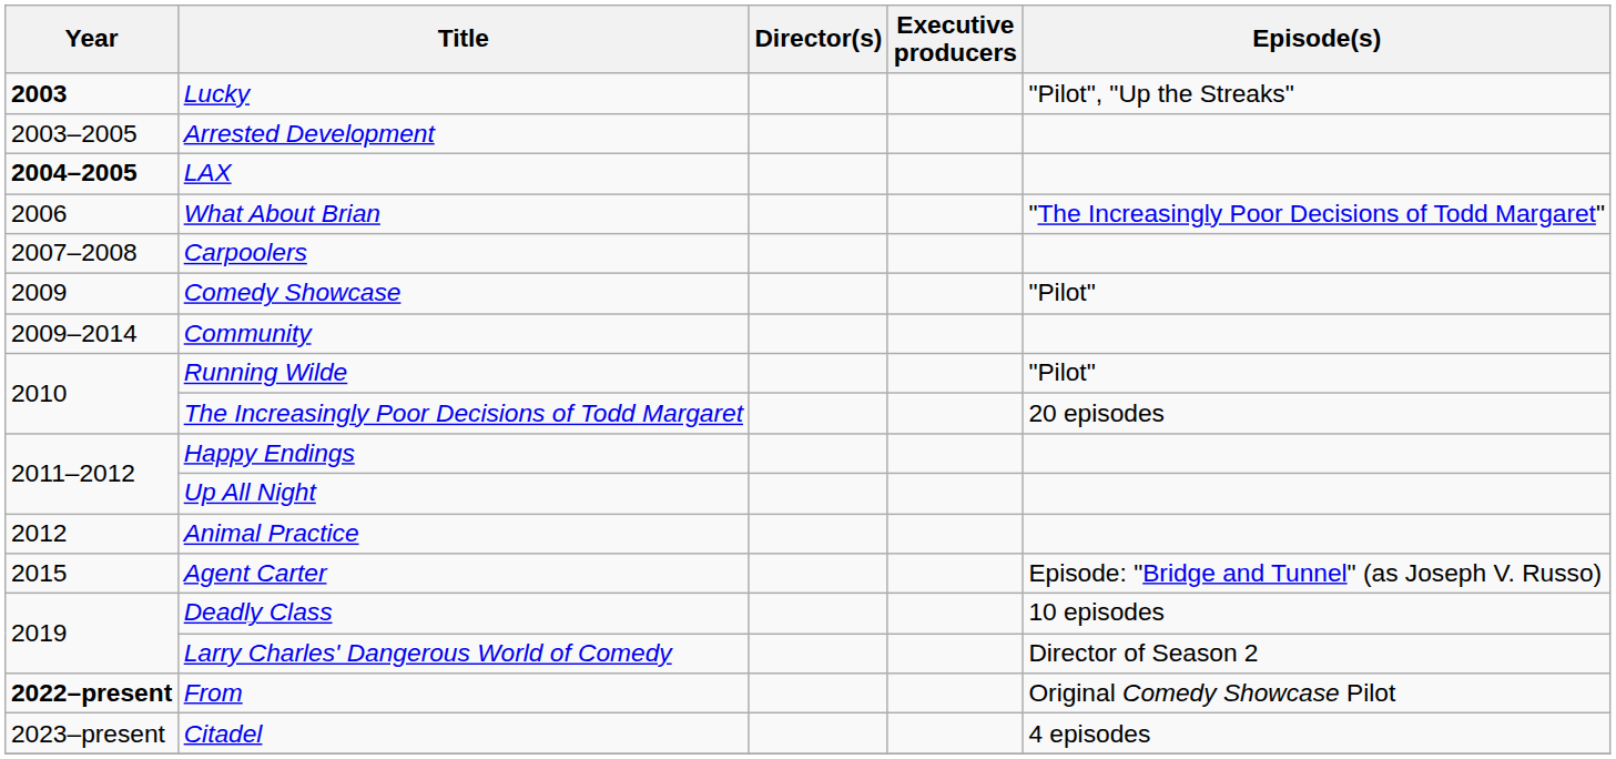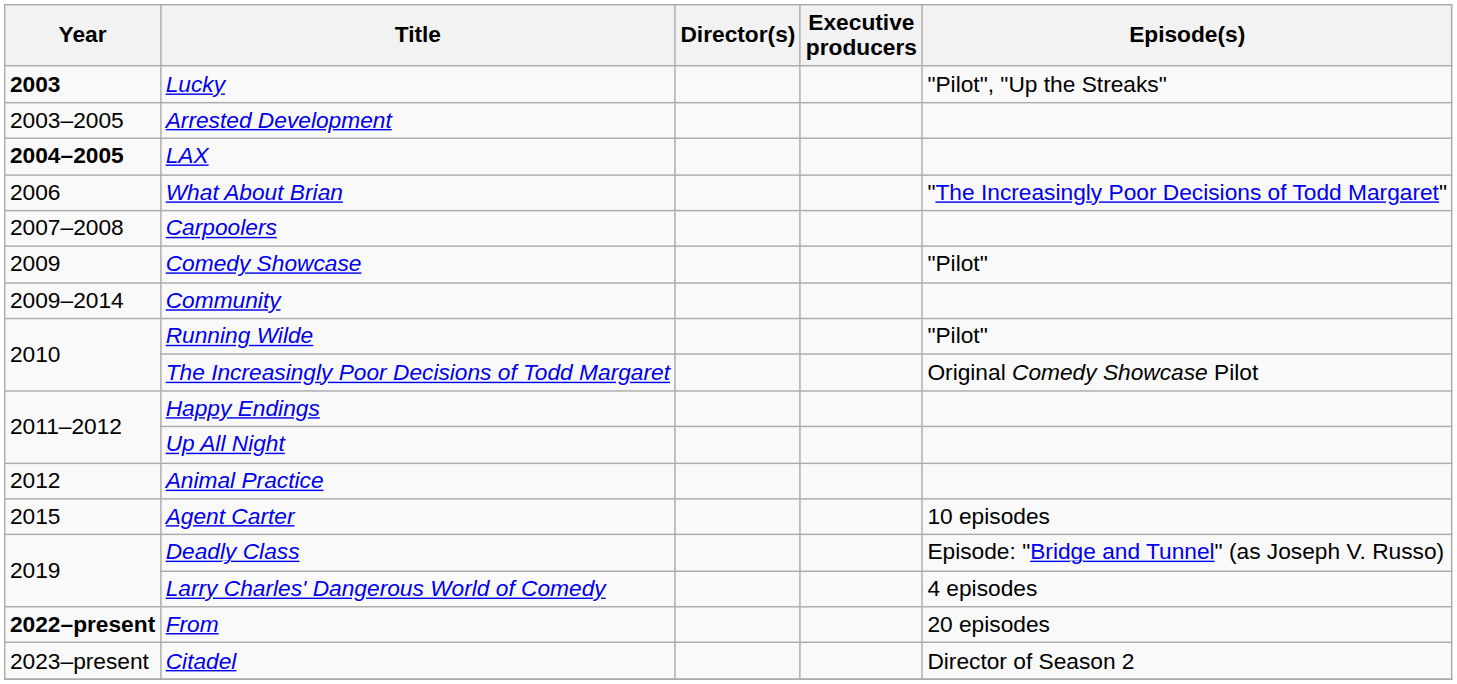The Increasingly Poor Decisions of Todd Margaret | Episode(s): 20 episodes -> Original Comedy Showcase Pilot
Agent Carter | Episode(s): Episode: "Bridge and Tunnel" (as Joseph V. Russo) -> 10 episodes
Deadly Class | Episode(s): 10 episodes -> Episode: "Bridge and Tunnel" (as Joseph V. Russo)
Larry Charles' Dangerous World of Comedy | Episode(s): Director of Season 2 -> 4 episodes
From | Episode(s): Original Comedy Showcase Pilot -> 20 episodes
Citadel | Episode(s): 4 episodes -> Director of Season 2
